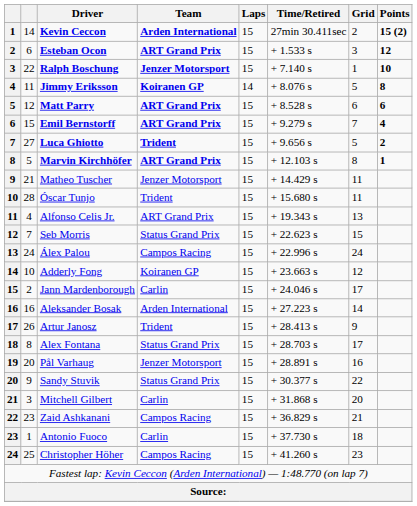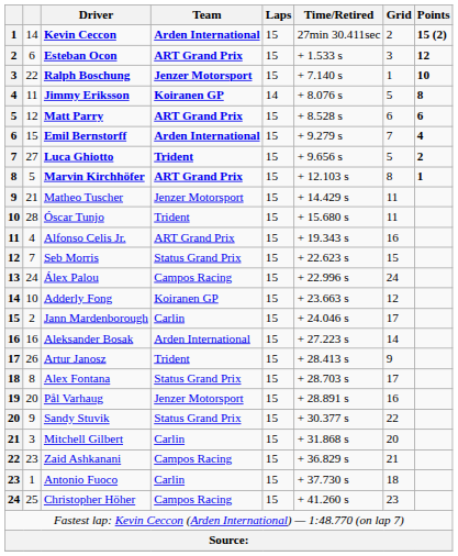Emil Bernstorff | Team: ART Grand Prix -> Arden International
Alfonso Celis Jr. | Grid: 13 -> 16
